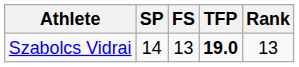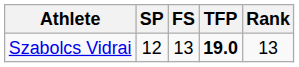Szabolcs Vidrai | SP: 14 -> 12
